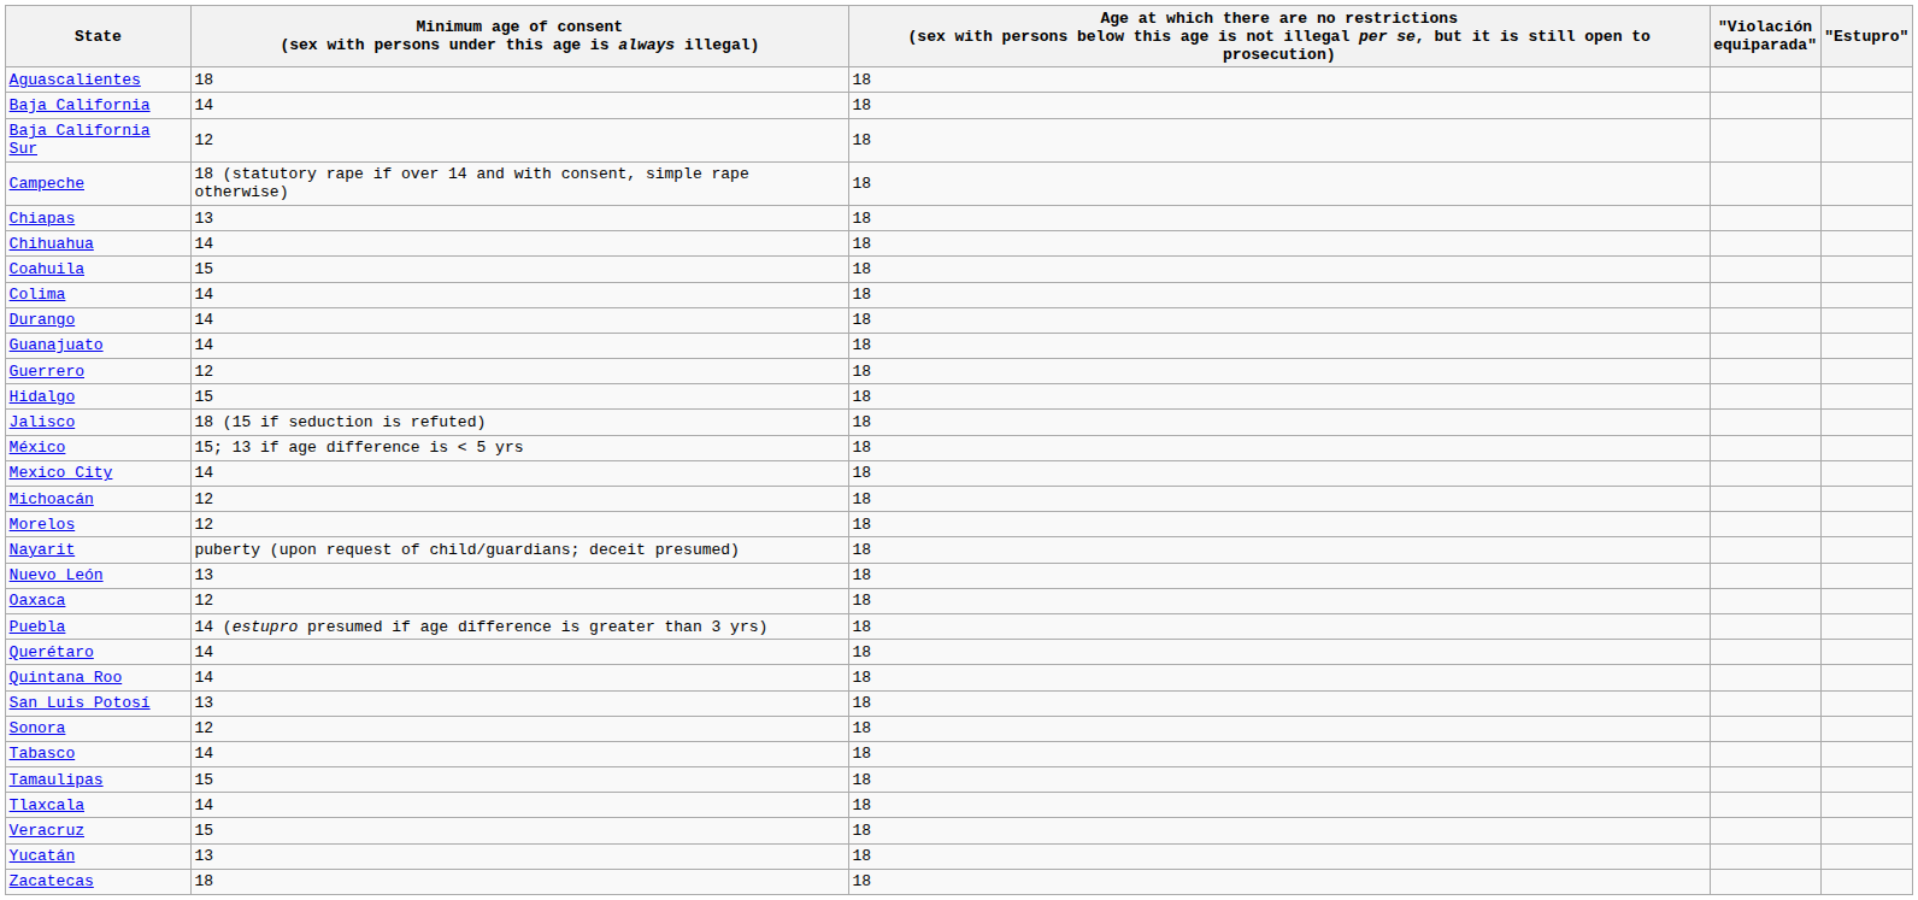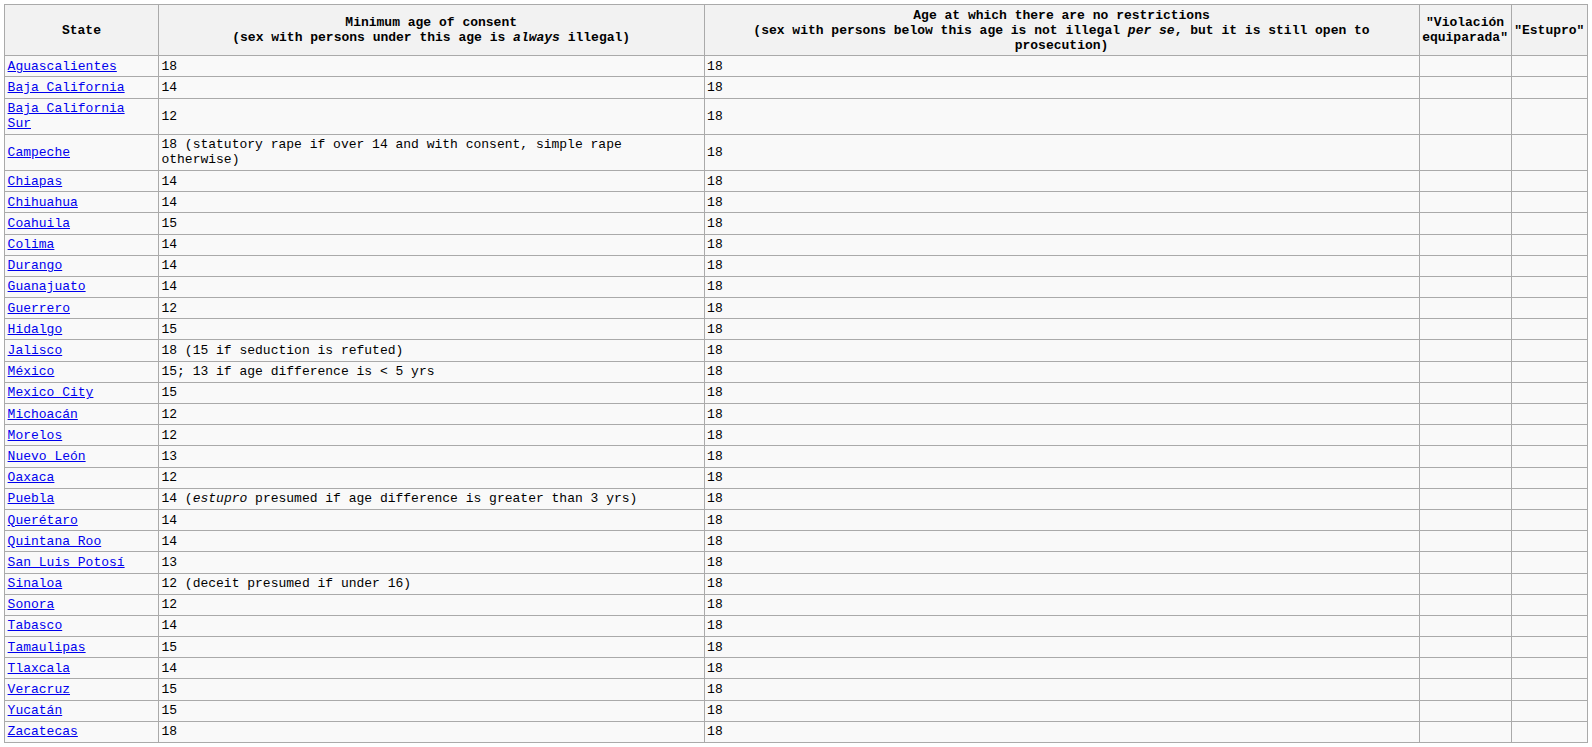Chiapas | column 2: 13 -> 14
Mexico City | column 2: 14 -> 15
- row: Nayarit | puberty (upon request of child/guardians; deceit presumed) | 18
+ row: Sinaloa | 12 (deceit presumed if under 16) | 18
Yucatán | column 2: 13 -> 15
